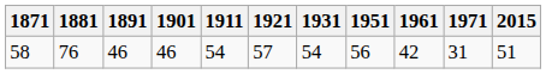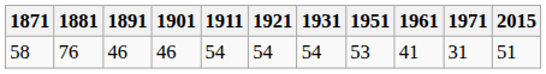58 | 1921: 57 -> 54
58 | 1951: 56 -> 53
58 | 1961: 42 -> 41
